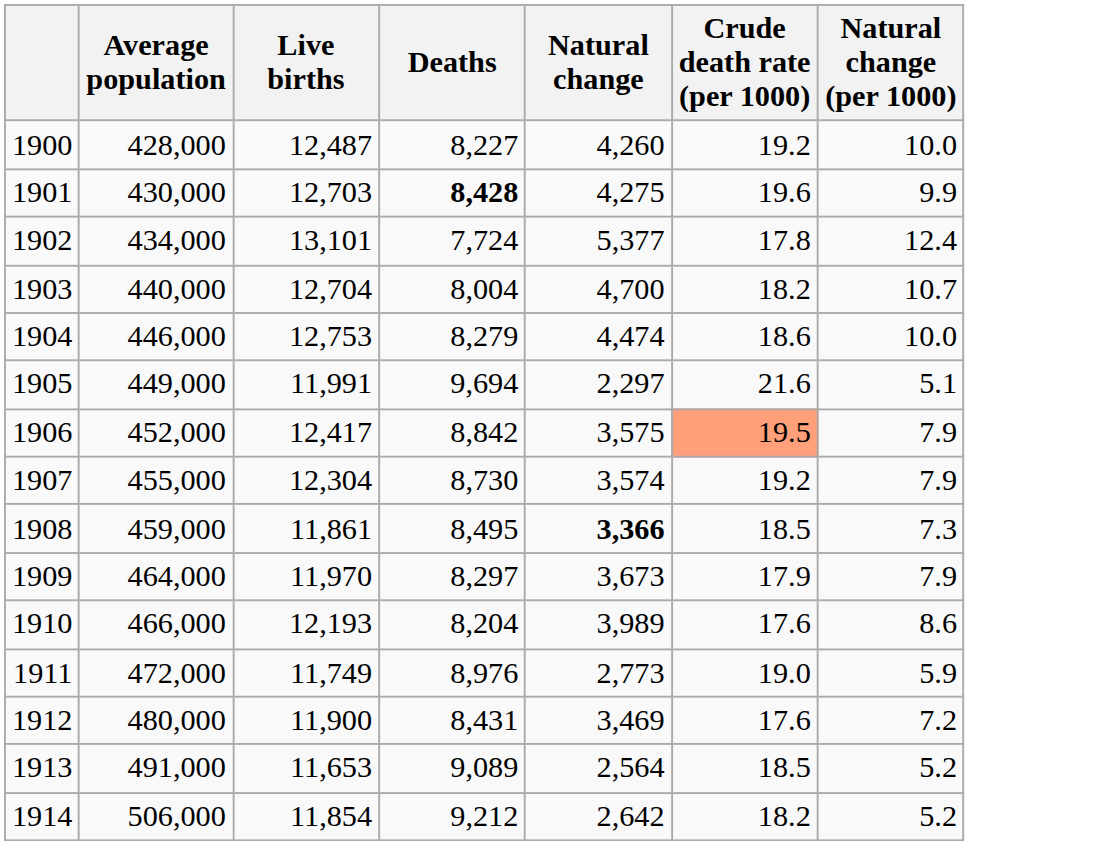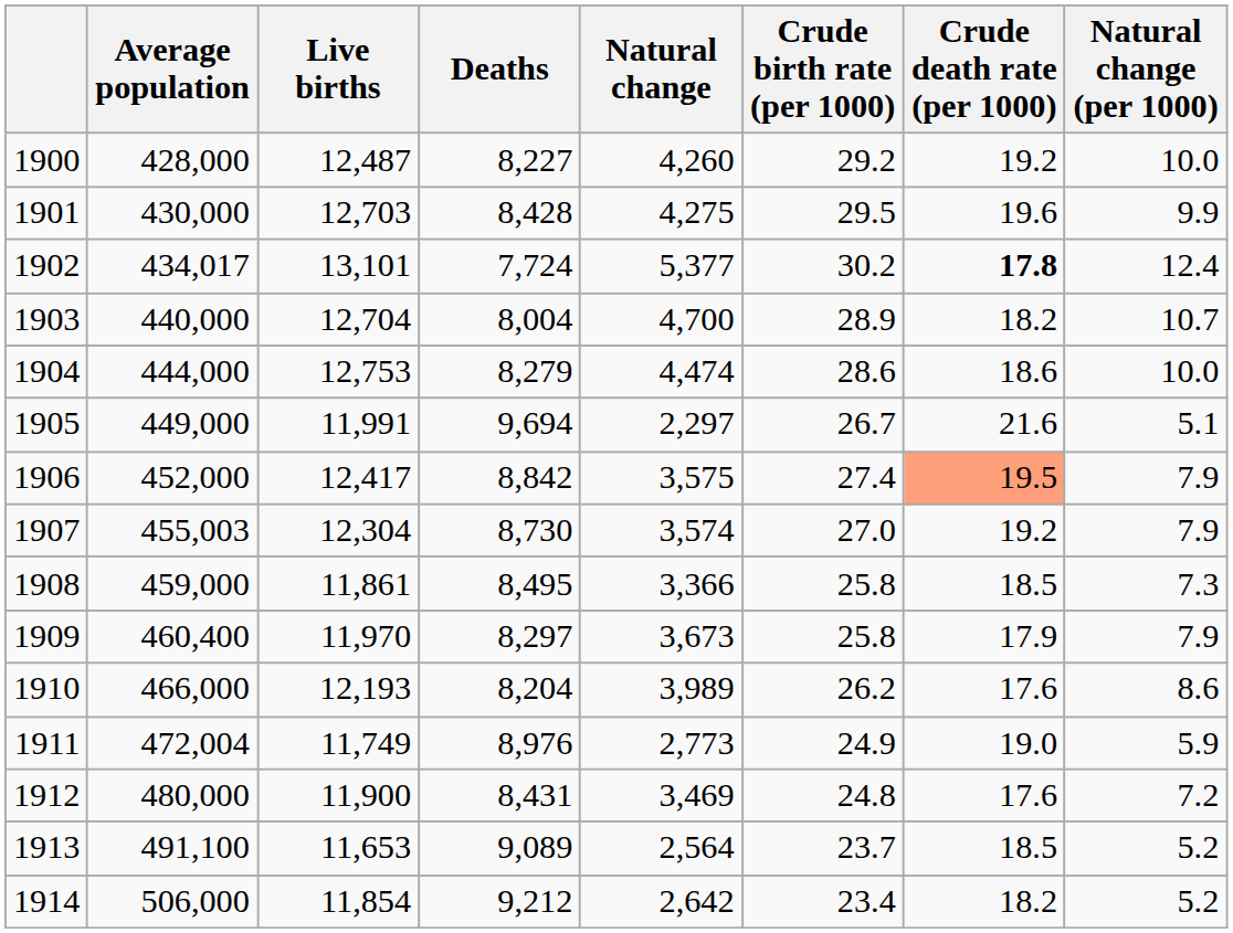+ column: Crude birth rate (per 1000) | 29.2 | 29.5 | 30.2 | 28.9 | 28.6 | 26.7 | 27.4 | 27.0 | 25.8 | 25.8 | 26.2 | 24.9 | 24.8 | 23.7 | 23.4
1901 | Deaths: bold -> normal
1902 | Average population: 434,000 -> 434,017
1902 | Crude death rate (per 1000): normal -> bold
1904 | Average population: 446,000 -> 444,000
1907 | Average population: 455,000 -> 455,003
1908 | Natural change: bold -> normal
1909 | Average population: 464,000 -> 460,400
1911 | Average population: 472,000 -> 472,004
1913 | Average population: 491,000 -> 491,100
